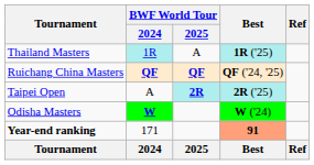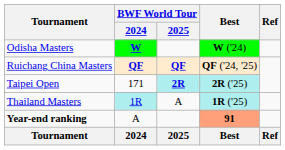rows swapped: Thailand Masters <-> Odisha Masters
Taipei Open | BWF World Tour / 2024: A -> 171
Year-end ranking | BWF World Tour / 2024: 171 -> A
